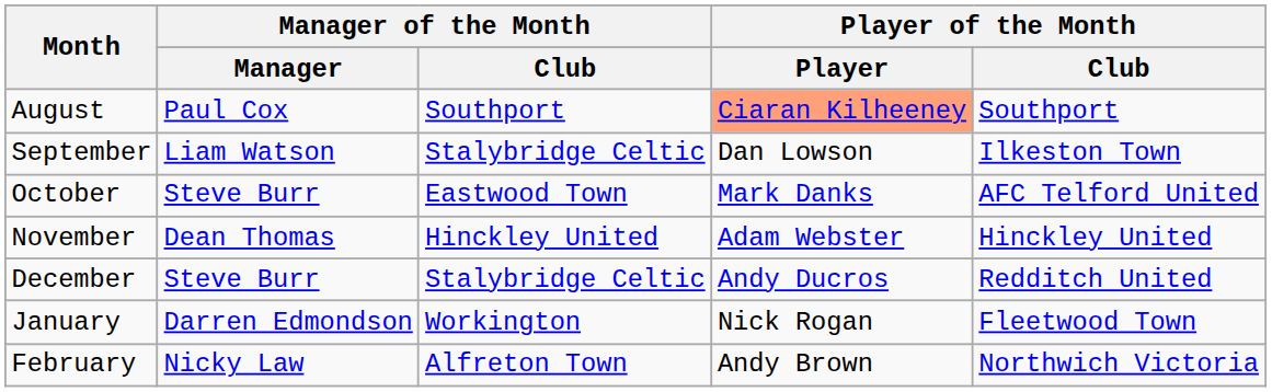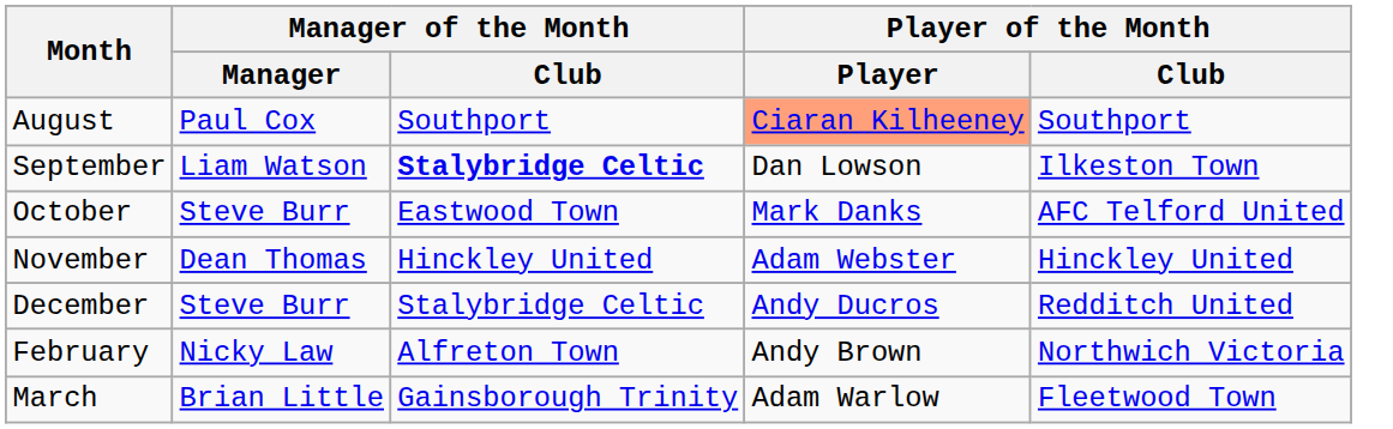September | Manager of the Month / Club: normal -> bold
- row: January | Darren Edmondson | Workington | Nick Rogan | Fleetwood Town
+ row: March | Brian Little | Gainsborough Trinity | Adam Warlow | Fleetwood Town
